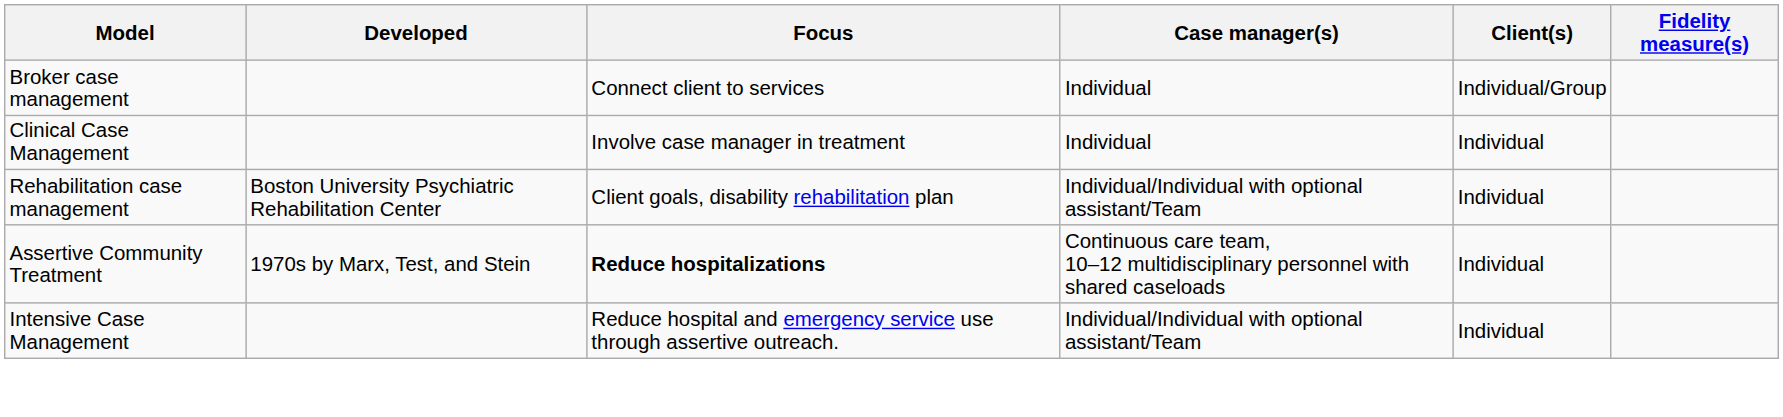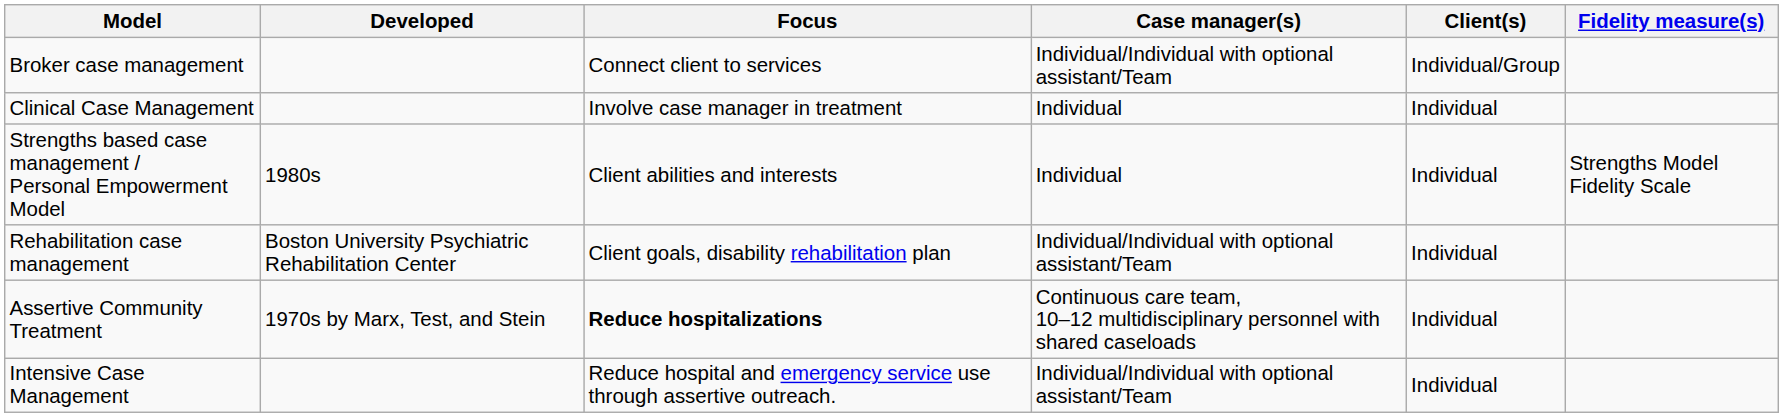Broker case management | Case manager(s): Individual -> Individual/Individual with optional assistant/Team
+ row: Strengths based case management / Personal Empowerment Model | 1980s | Client abilities and interests | Individual | Individual | Strengths Model Fidelity Scale
